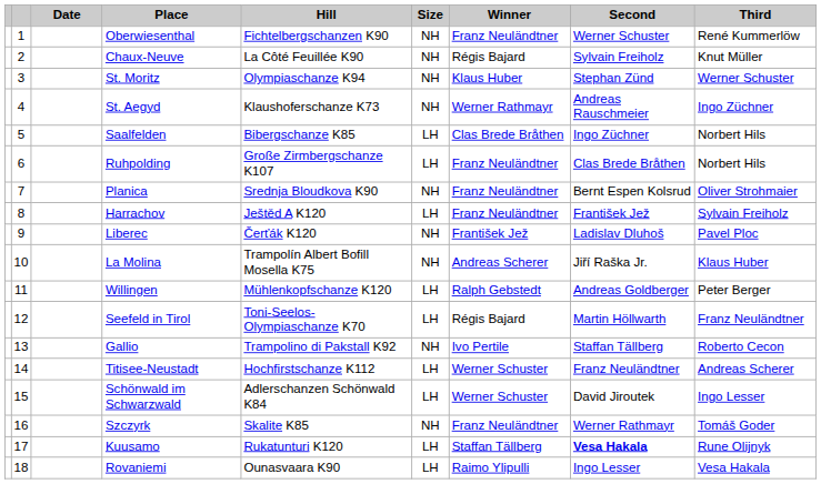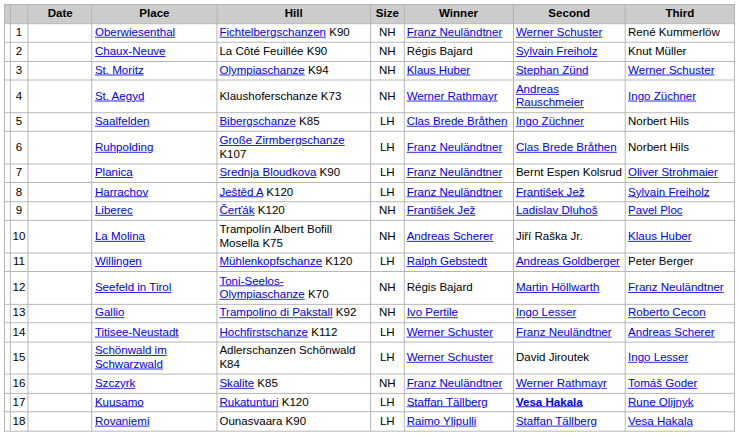Planica | Size: NH -> LH
Seefeld in Tirol | Size: LH -> NH
Gallio | Second: Staffan Tällberg -> Ingo Lesser
Rovaniemi | Second: Ingo Lesser -> Staffan Tällberg
